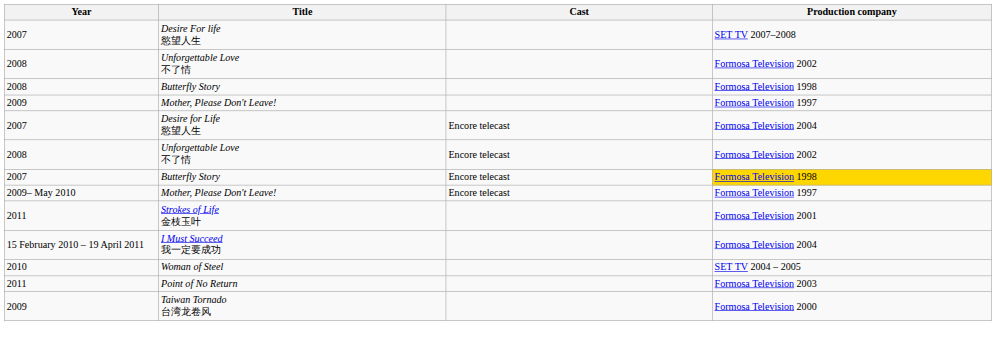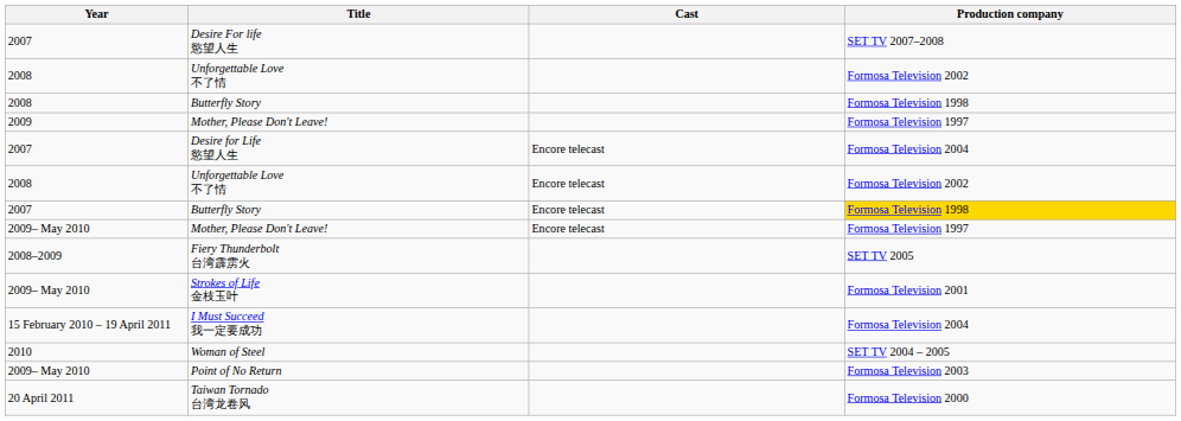+ row: 2008–2009 | Fiery Thunderbolt 台湾霹雳火 | SET TV 2005
Strokes of Life 金枝玉叶 | Year: 2011 -> 2009– May 2010
Point of No Return | Year: 2011 -> 2009– May 2010
Taiwan Tornado 台湾龙卷风 | Year: 2009 -> 20 April 2011
